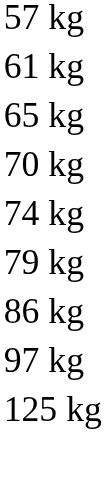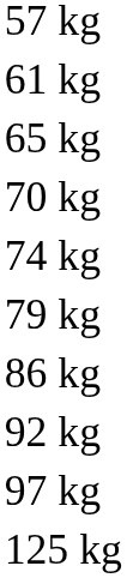+ row: 92 kg
